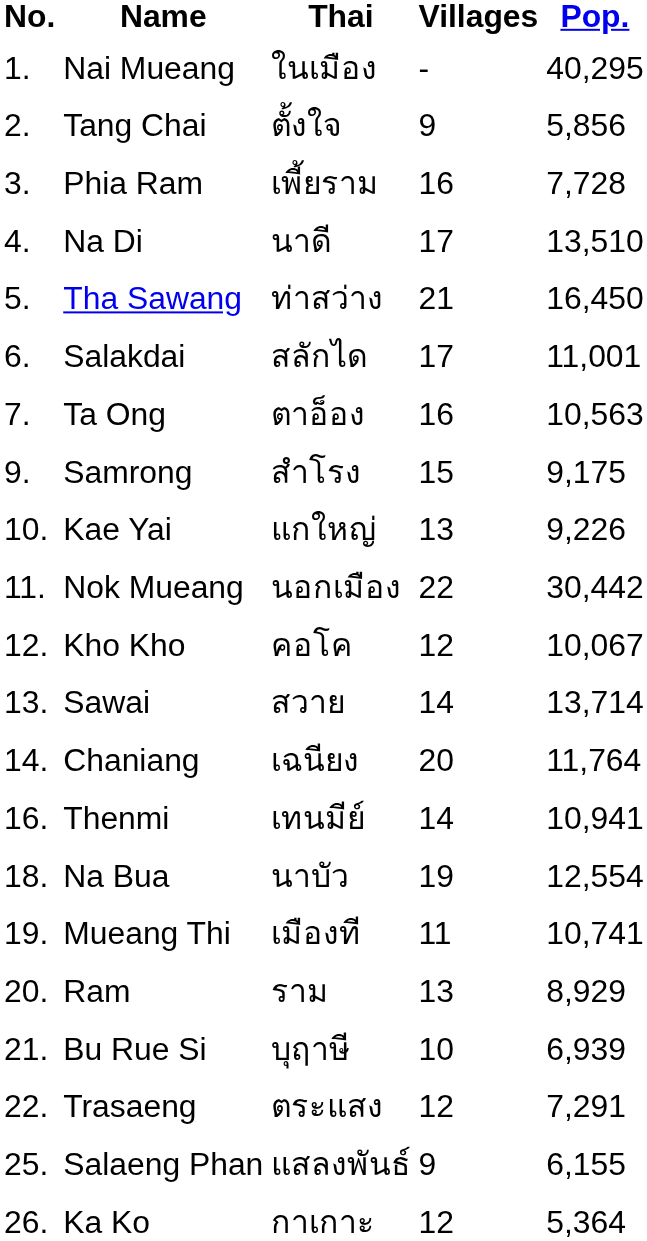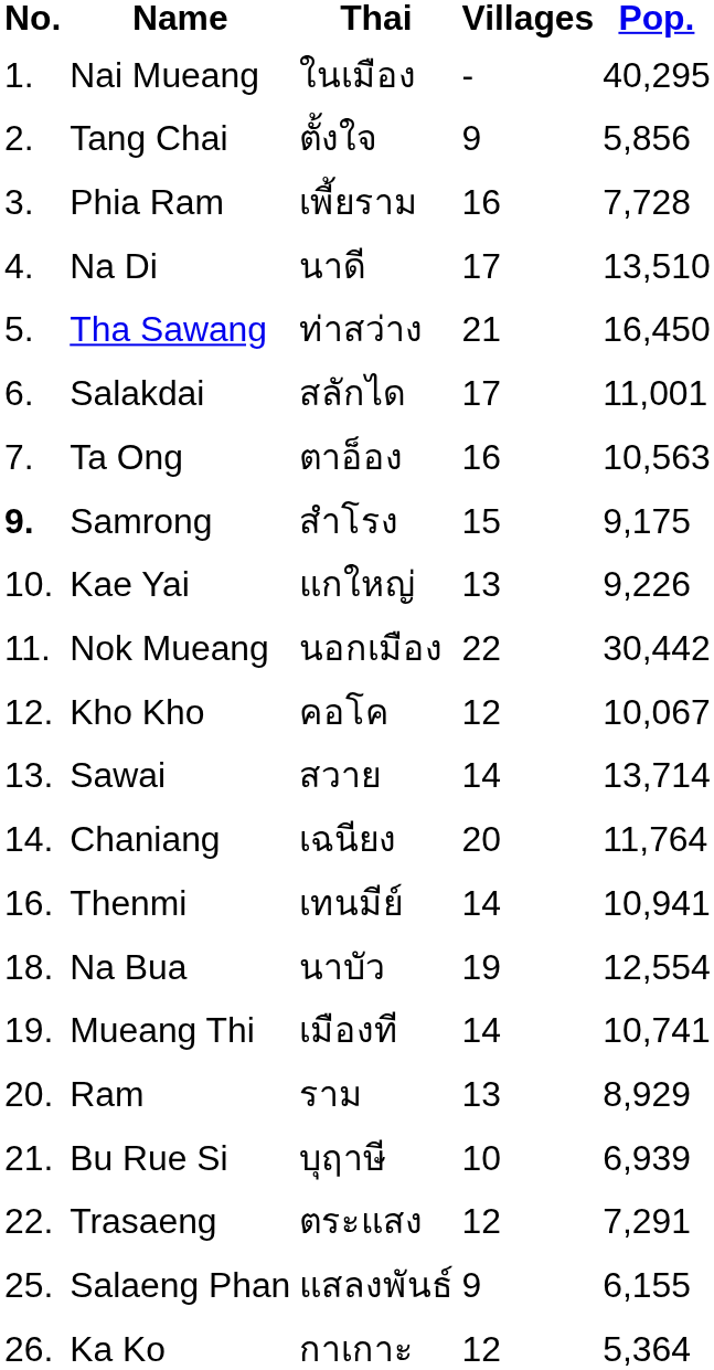Samrong | No.: normal -> bold
Mueang Thi | Villages: 11 -> 14
